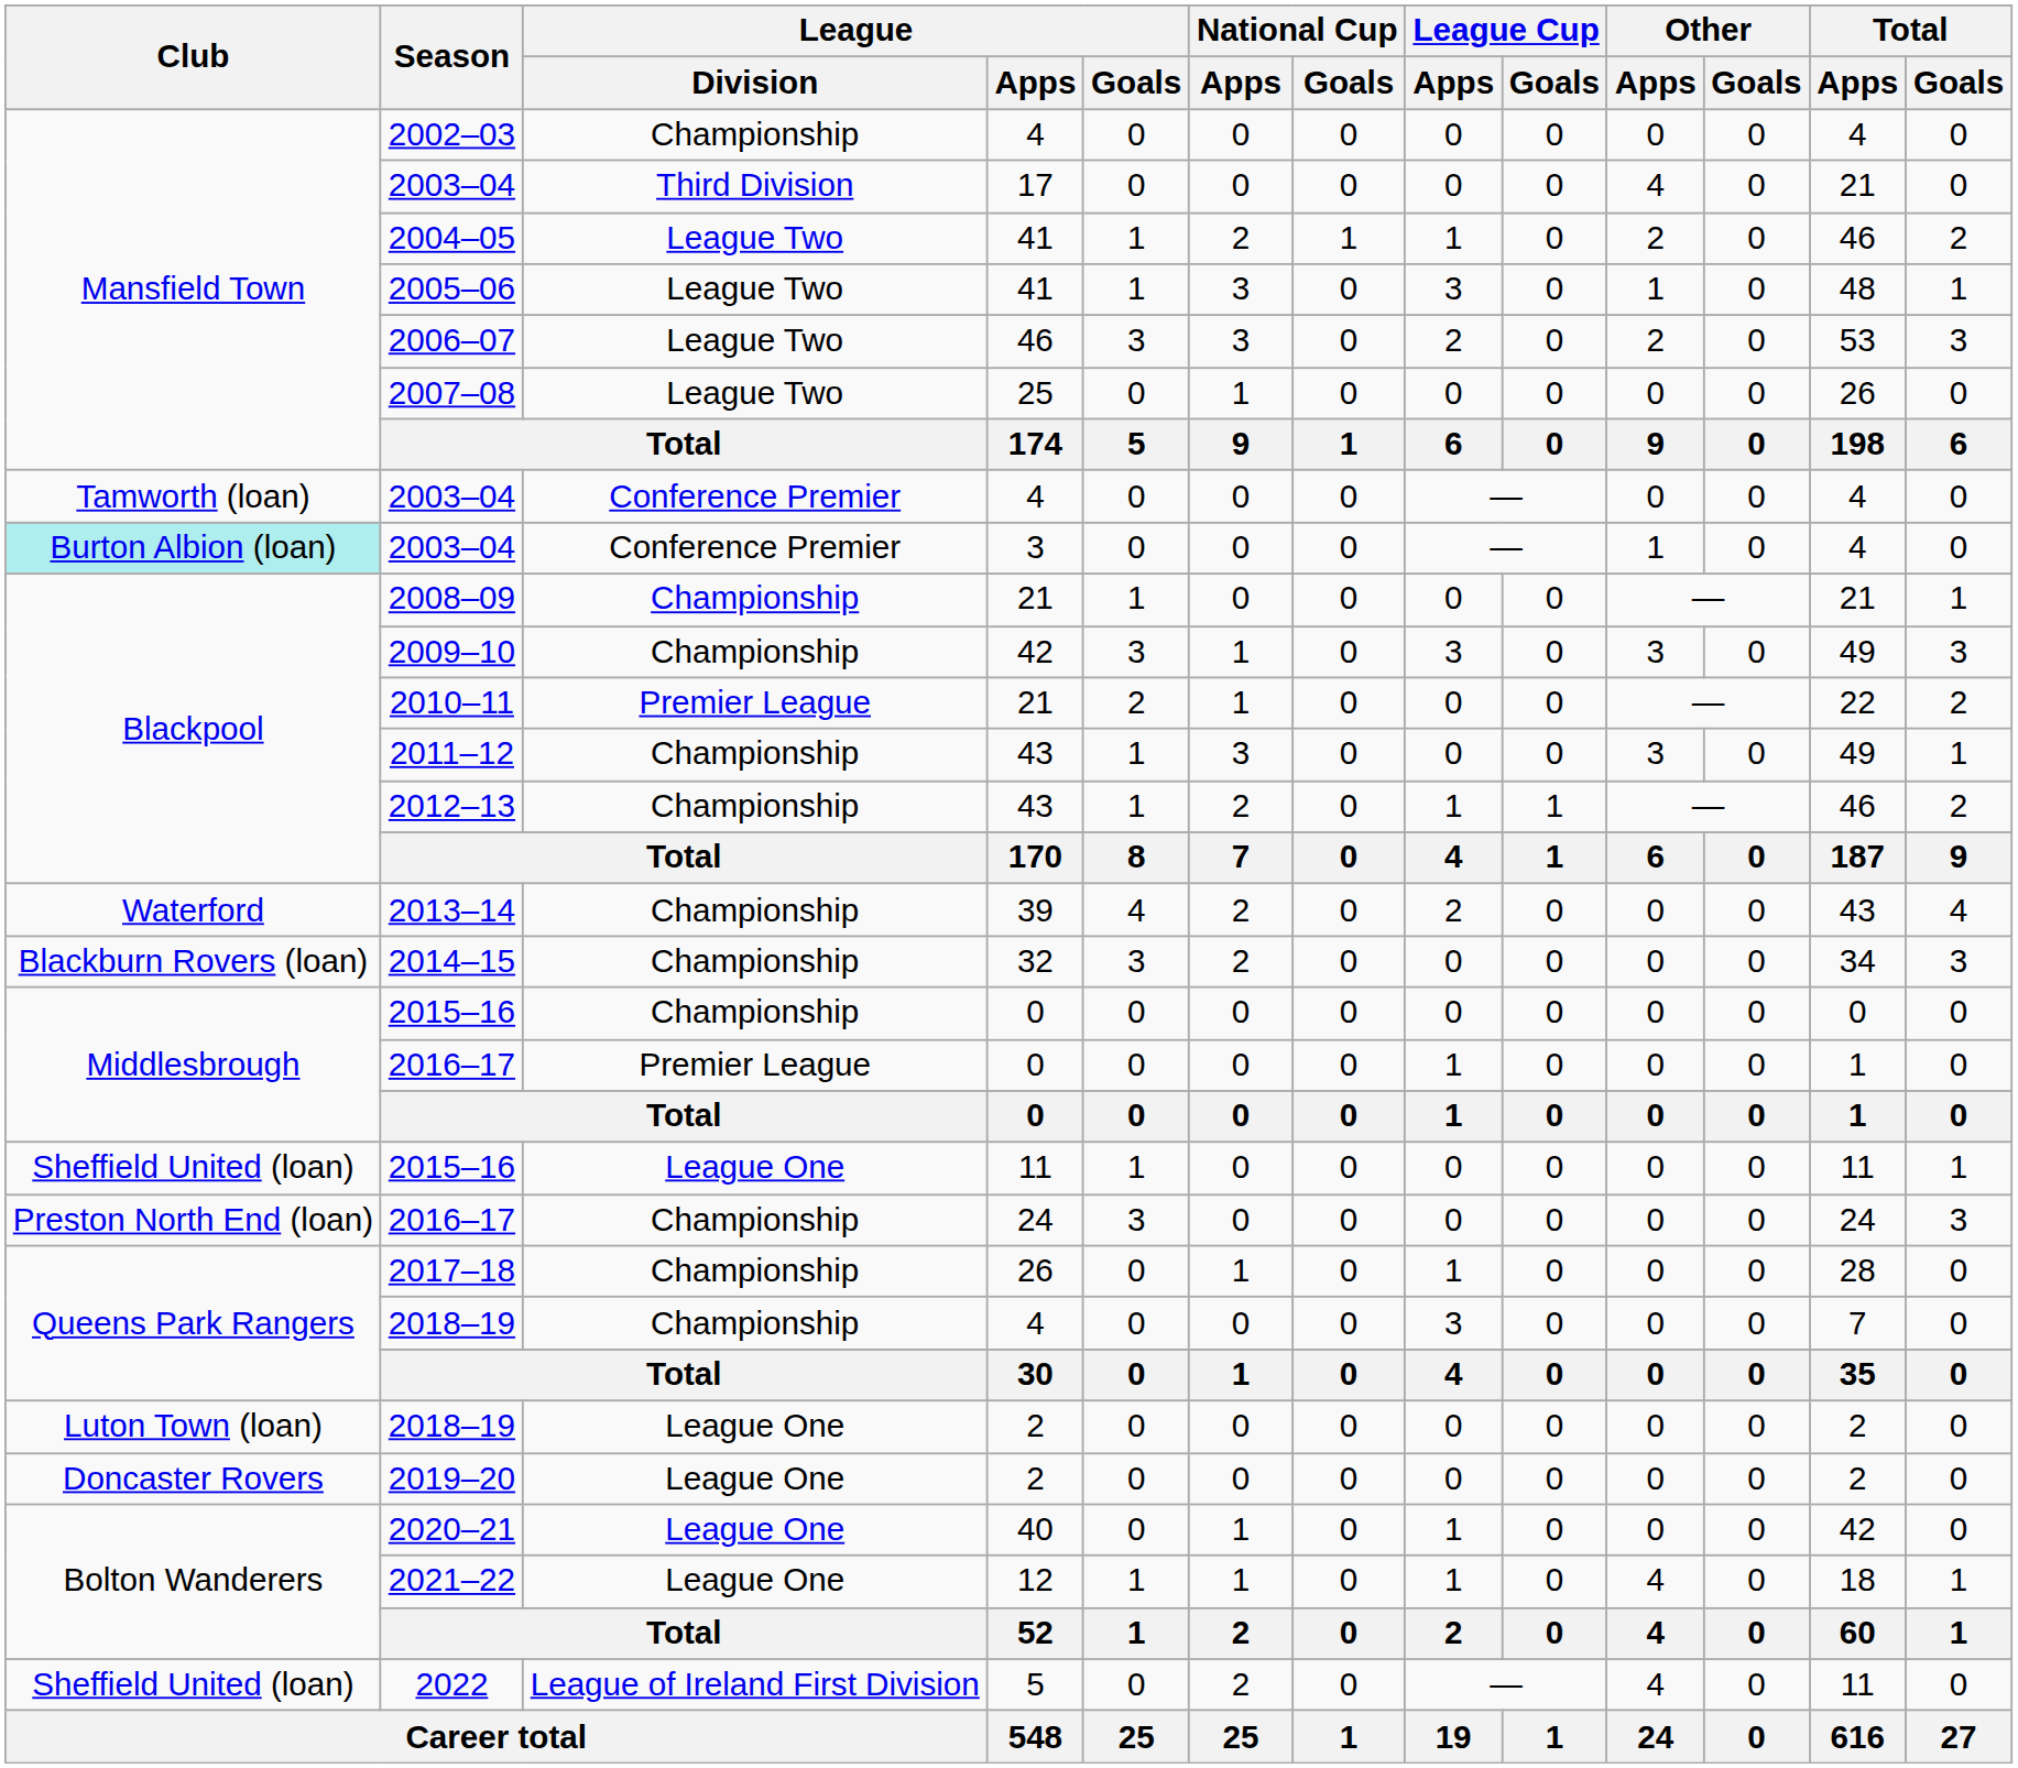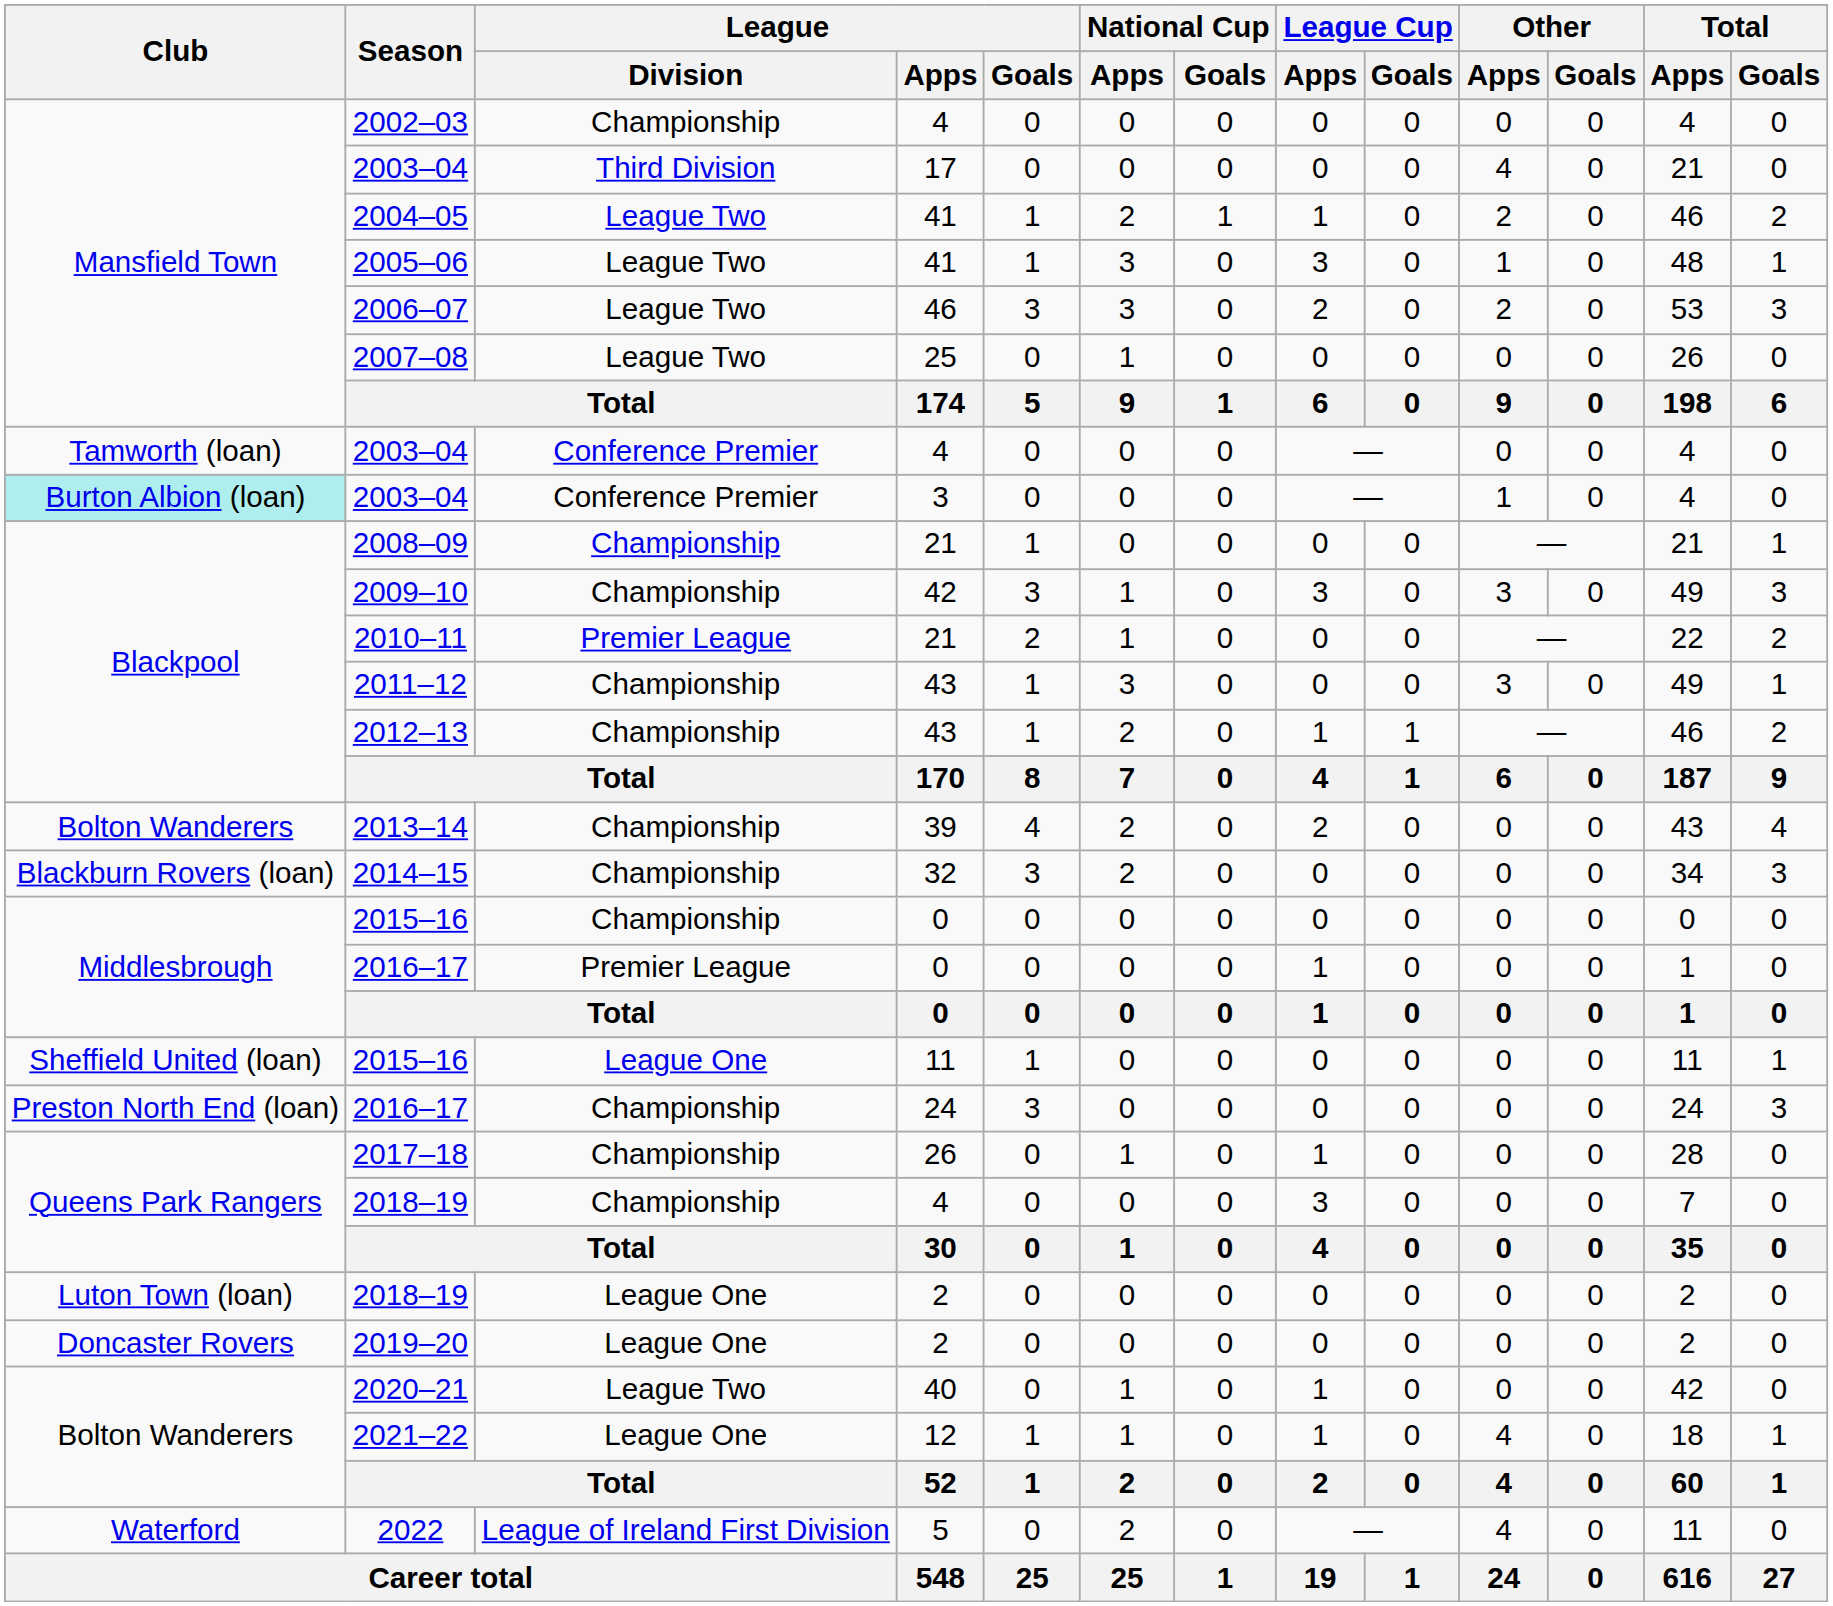2013–14 | Club: Waterford -> Bolton Wanderers
2020–21 | League / Division: League One -> League Two
2022 | Club: Sheffield United (loan) -> Waterford
